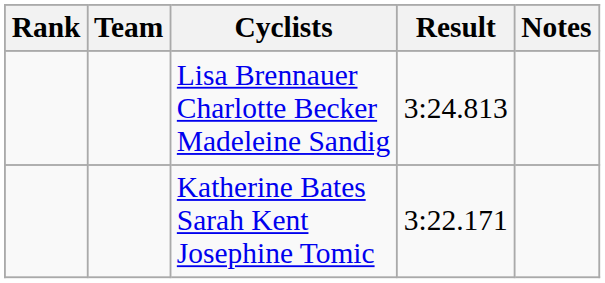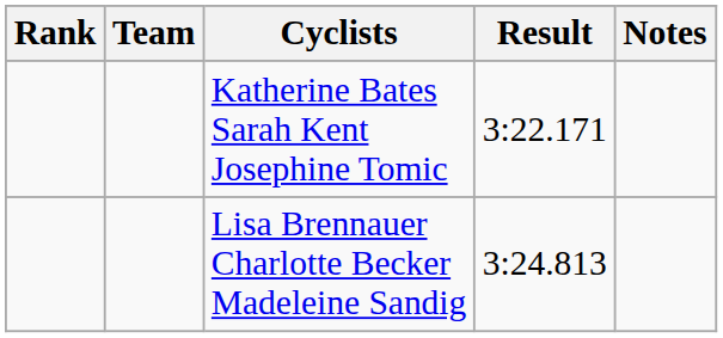rows swapped: Katherine Bates Sarah Kent Josephine Tomic <-> Lisa Brennauer Charlotte Becker Madeleine Sandig
